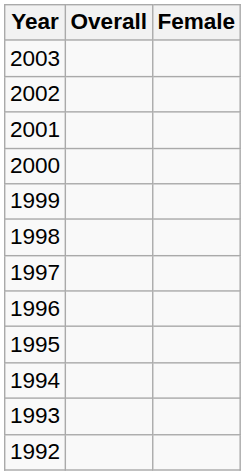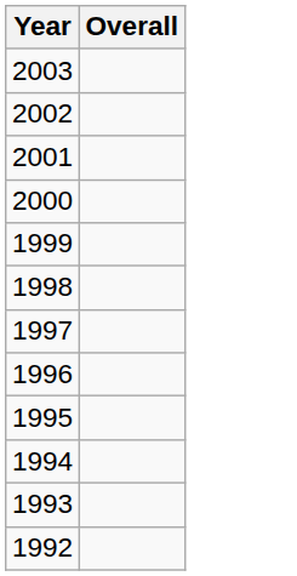- column: Female
